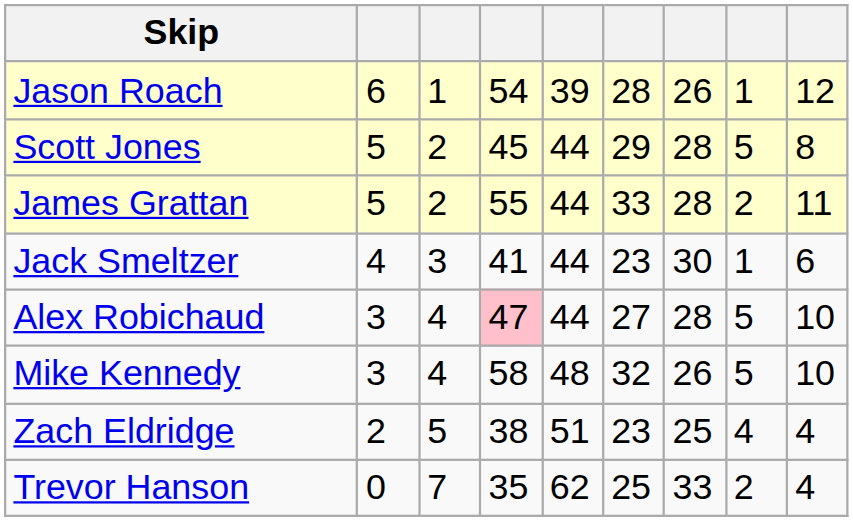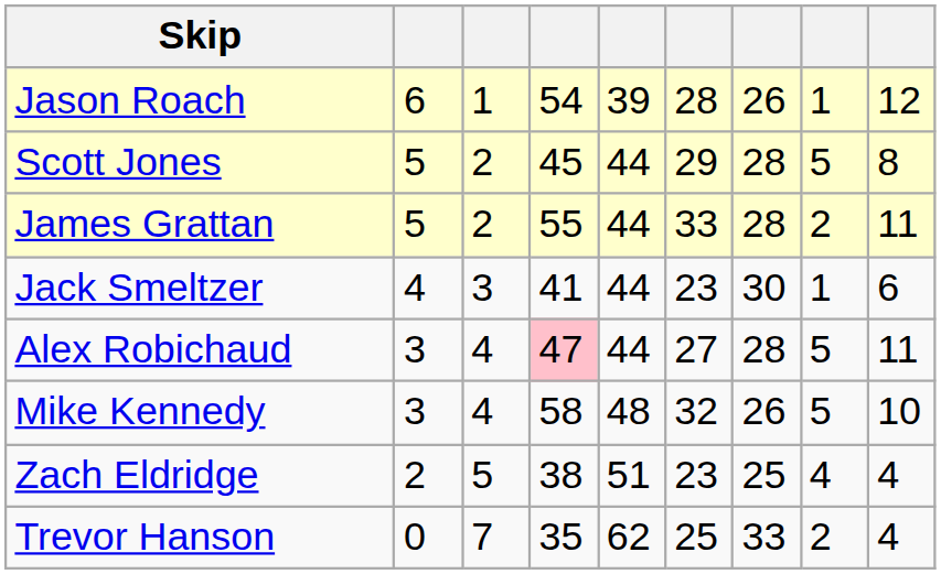Alex Robichaud | column 9: 10 -> 11
